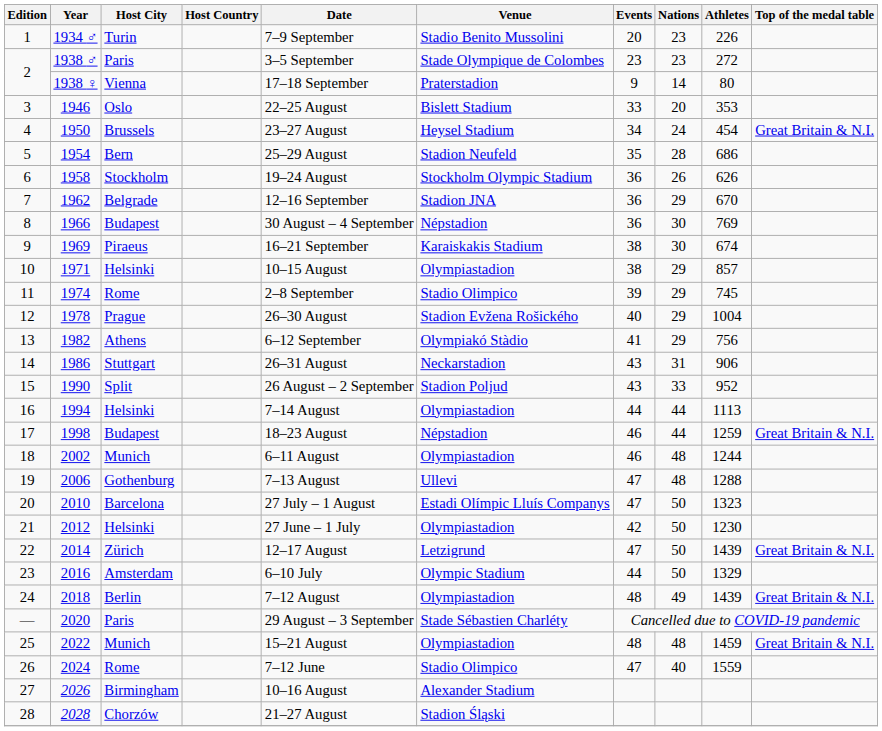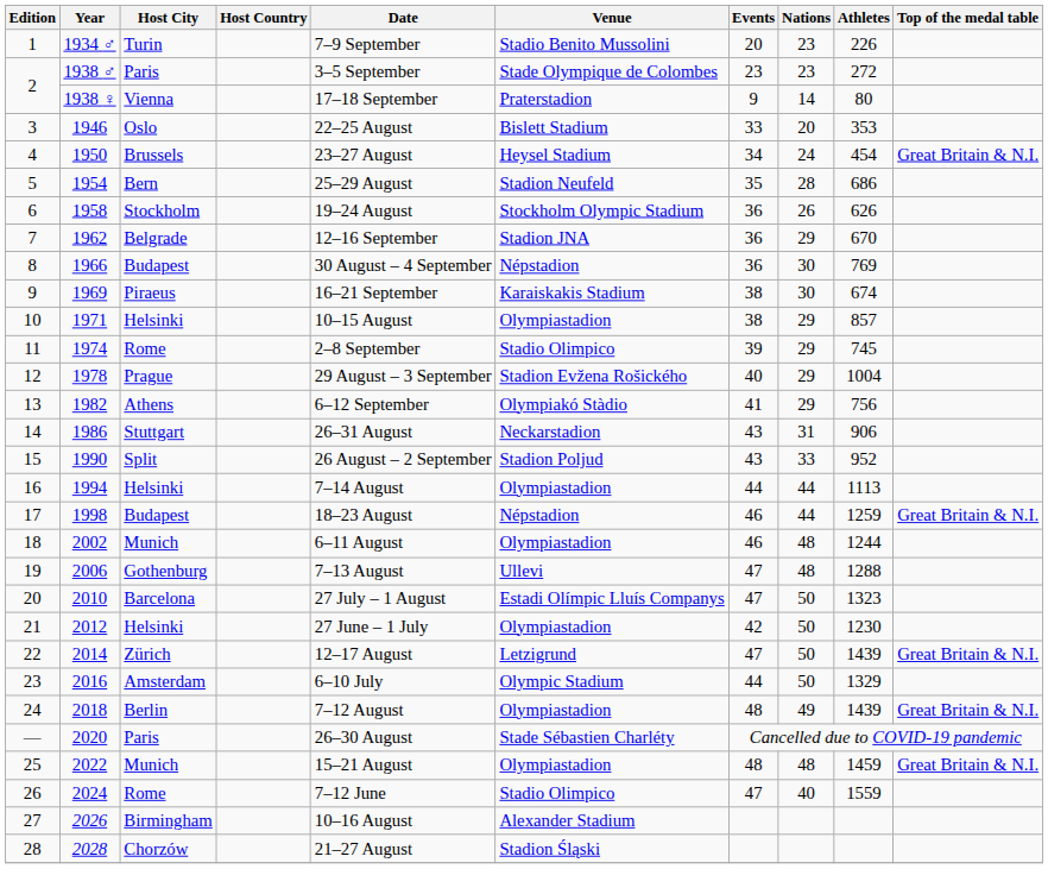1978 | Date: 26–30 August -> 29 August – 3 September
2020 | Date: 29 August – 3 September -> 26–30 August
